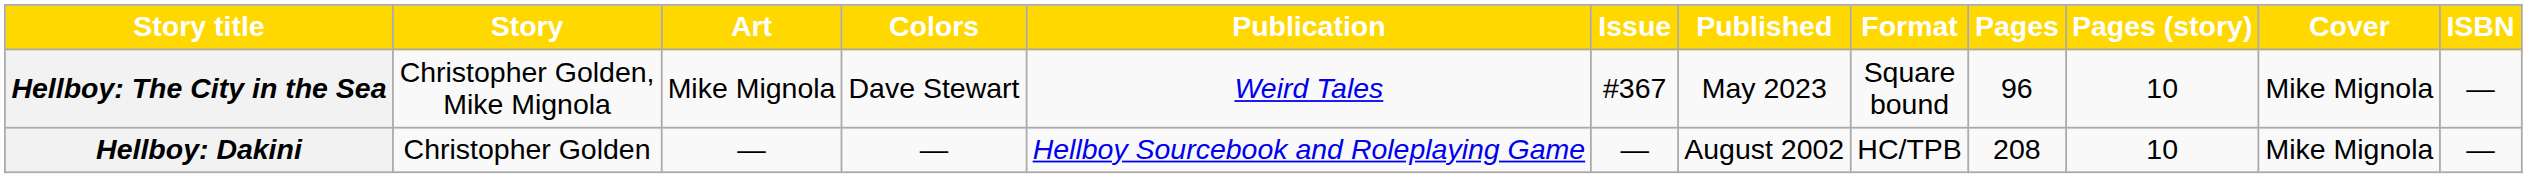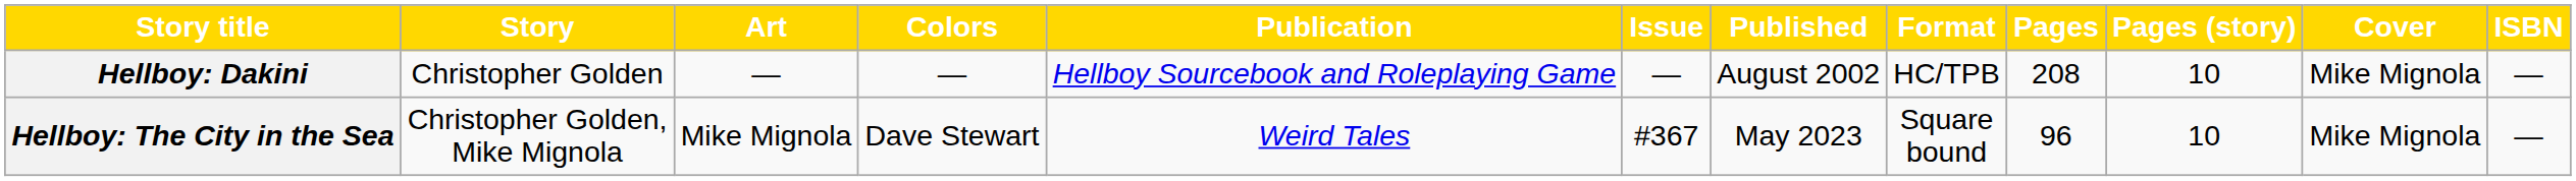rows swapped: Hellboy: Dakini <-> Hellboy: The City in the Sea
